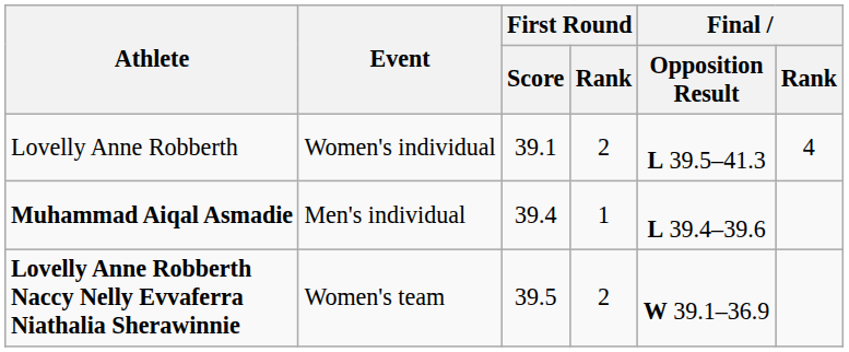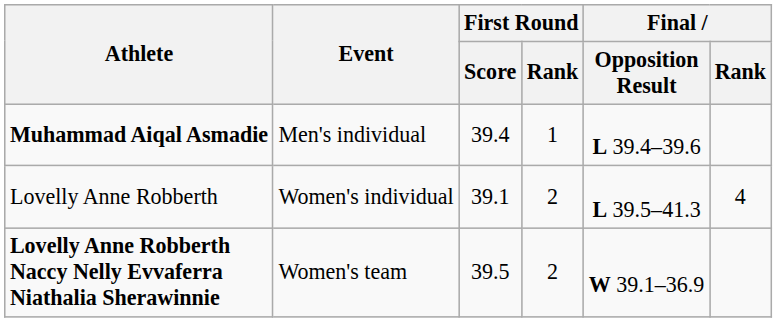rows swapped: Muhammad Aiqal Asmadie <-> Lovelly Anne Robberth
